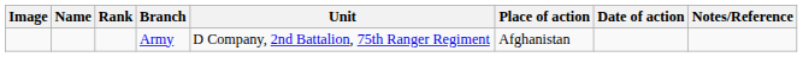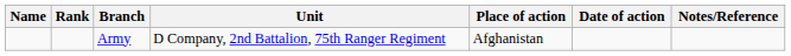- column: Image
